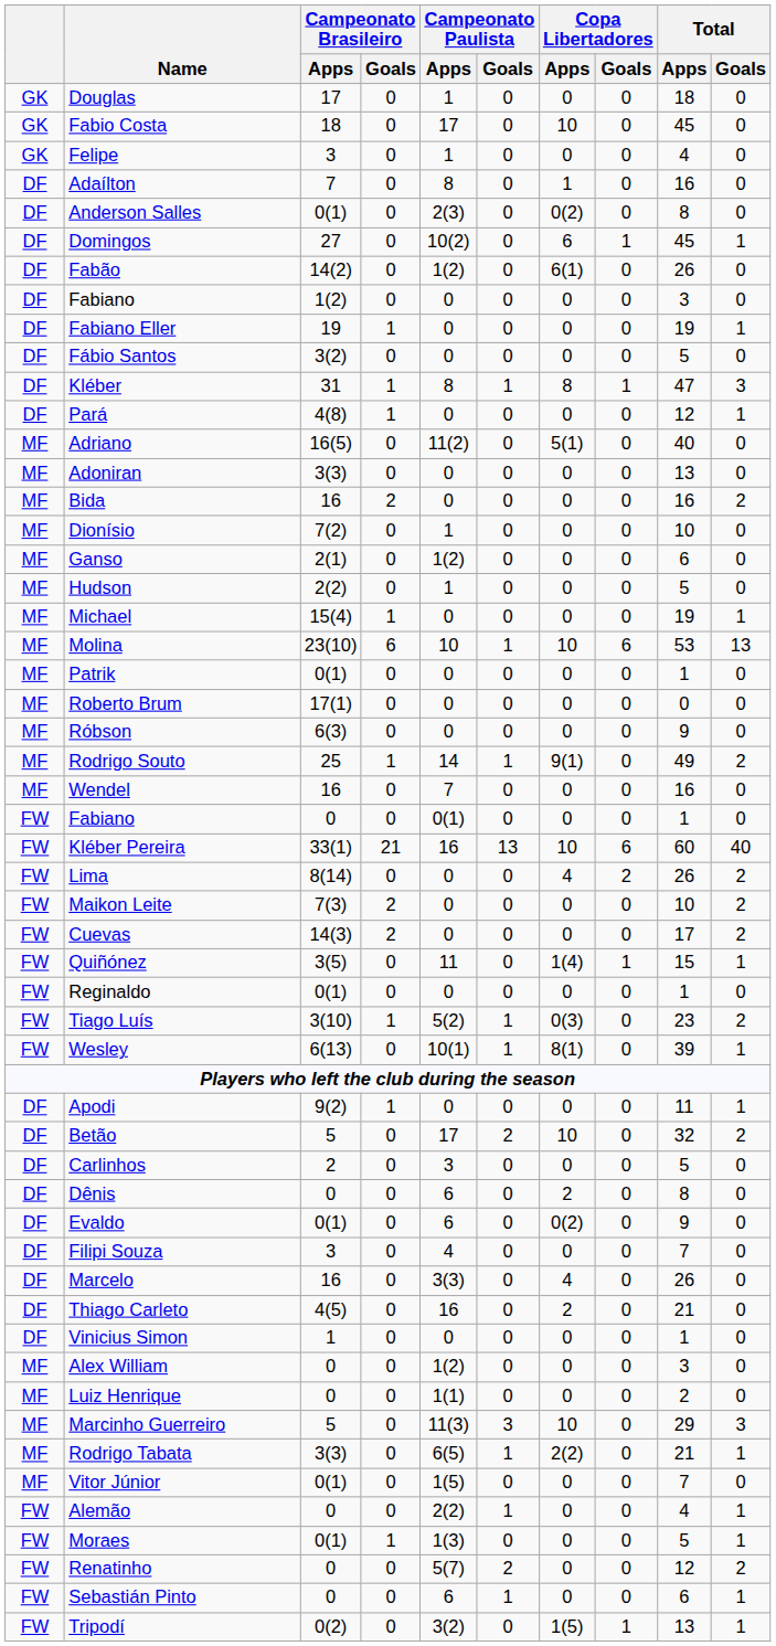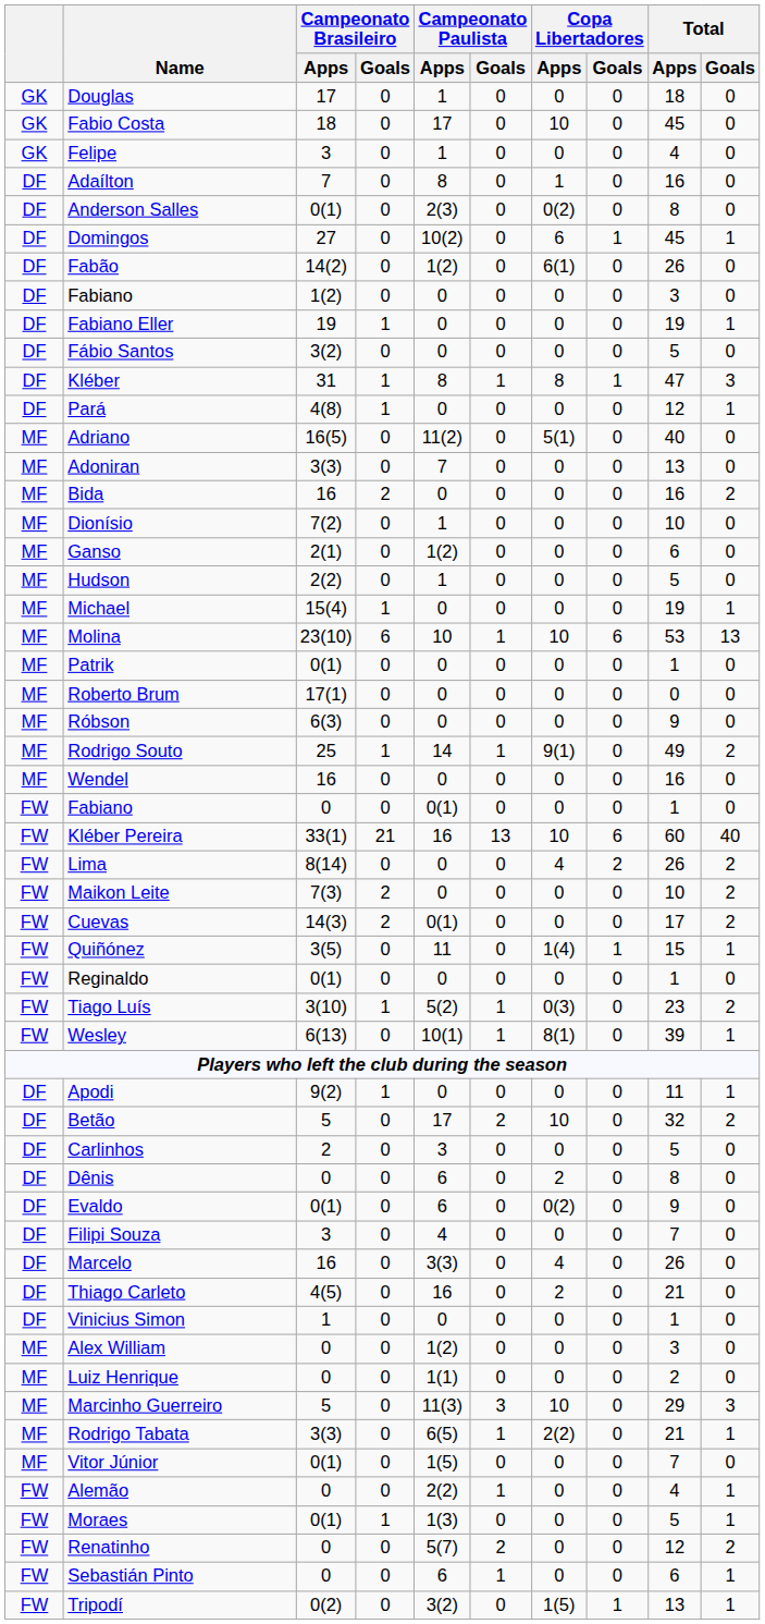Adoniran | Campeonato Paulista / Apps: 0 -> 7
Wendel | Campeonato Paulista / Apps: 7 -> 0
Cuevas | Campeonato Paulista / Apps: 0 -> 0(1)
